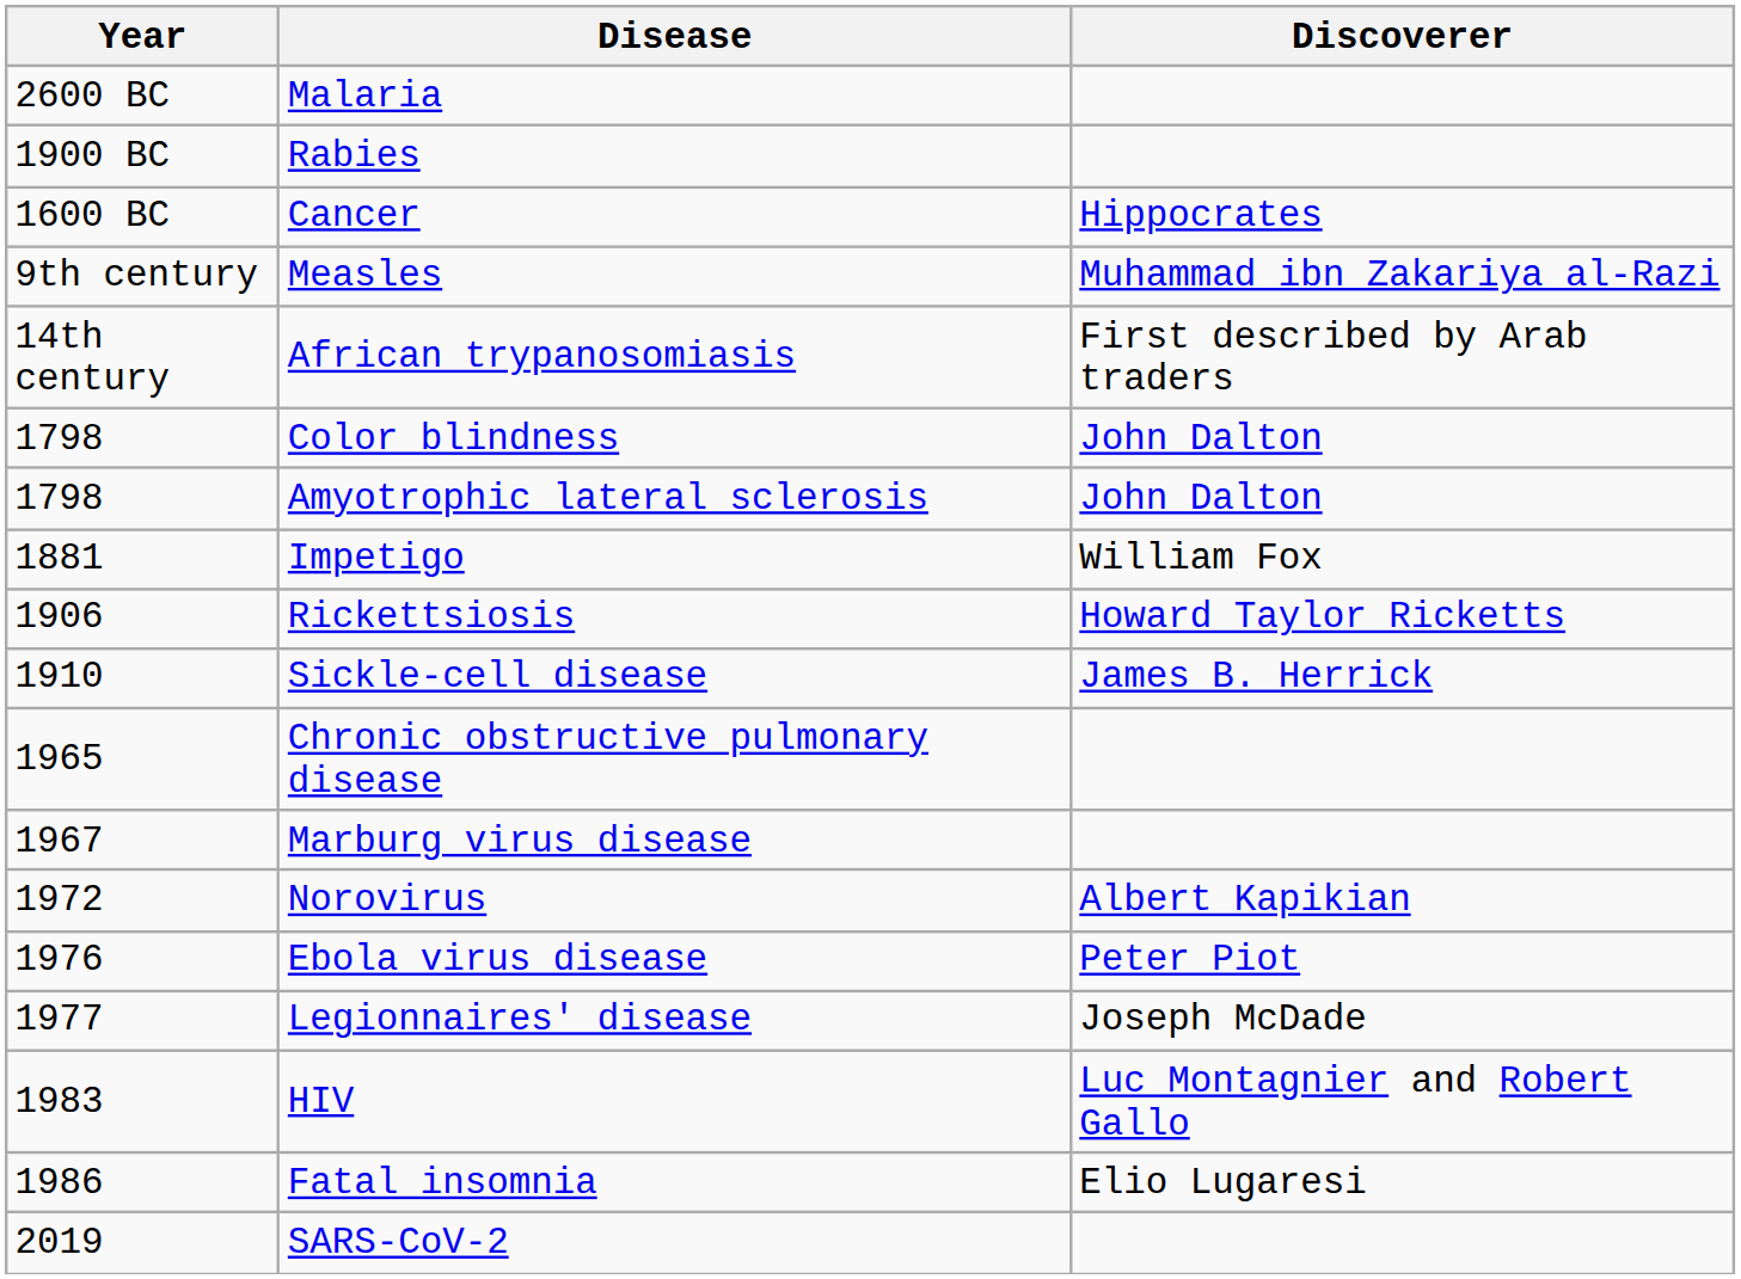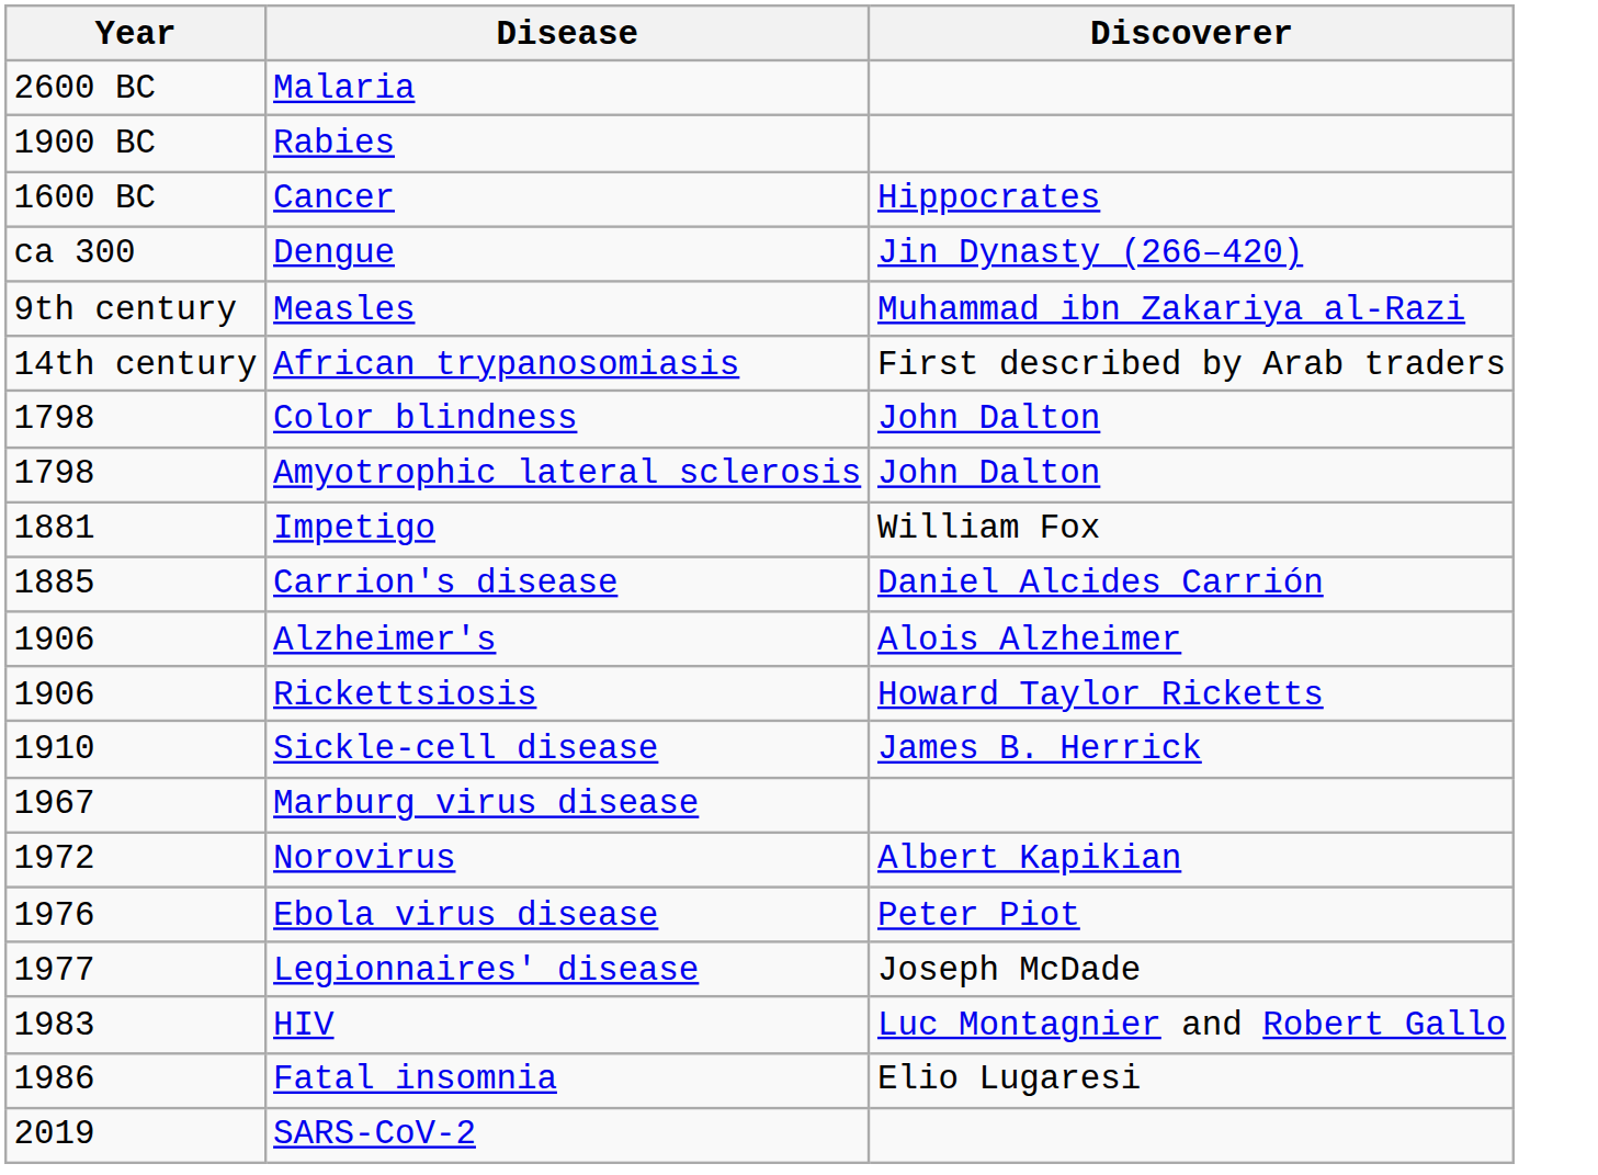+ row: ca 300 | Dengue | Jin Dynasty (266–420)
+ row: 1885 | Carrion's disease | Daniel Alcides Carrión
+ row: 1906 | Alzheimer's | Alois Alzheimer
- row: 1965 | Chronic obstructive pulmonary disease
